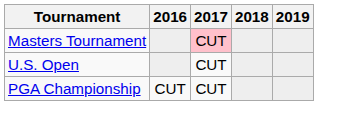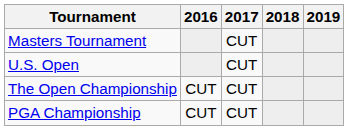Masters Tournament | 2017: pink background -> no background
+ row: The Open Championship | CUT | CUT
